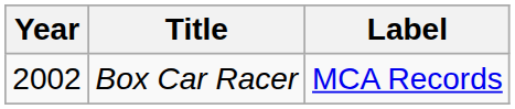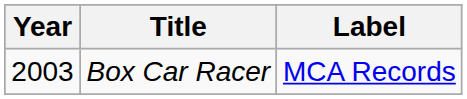Box Car Racer | Year: 2002 -> 2003
